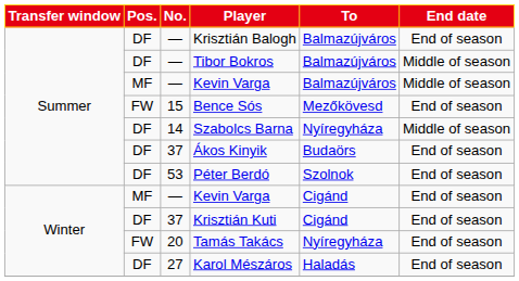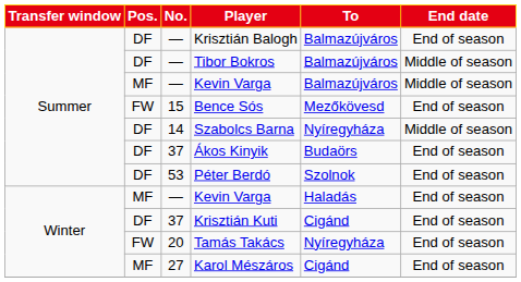Winter / Kevin Varga | To: Cigánd -> Haladás
Karol Mészáros | Pos.: DF -> MF
Karol Mészáros | To: Haladás -> Cigánd
